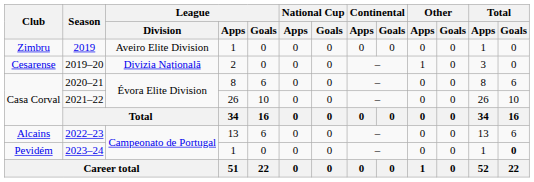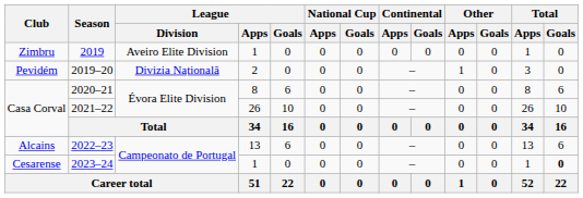2019–20 | Club: Cesarense -> Pevidém
2023–24 | Club: Pevidém -> Cesarense
